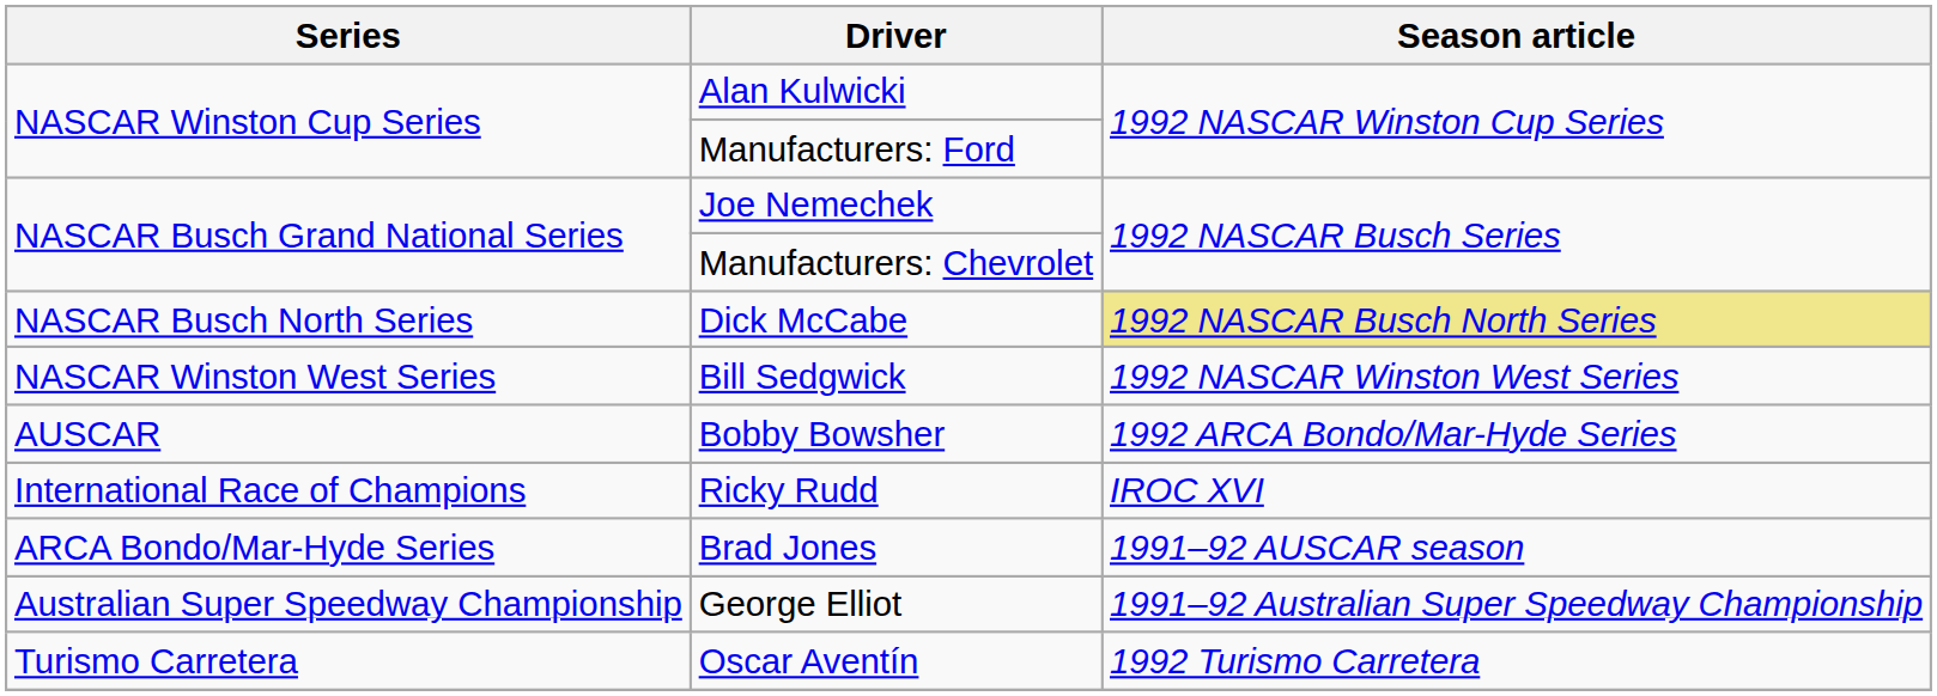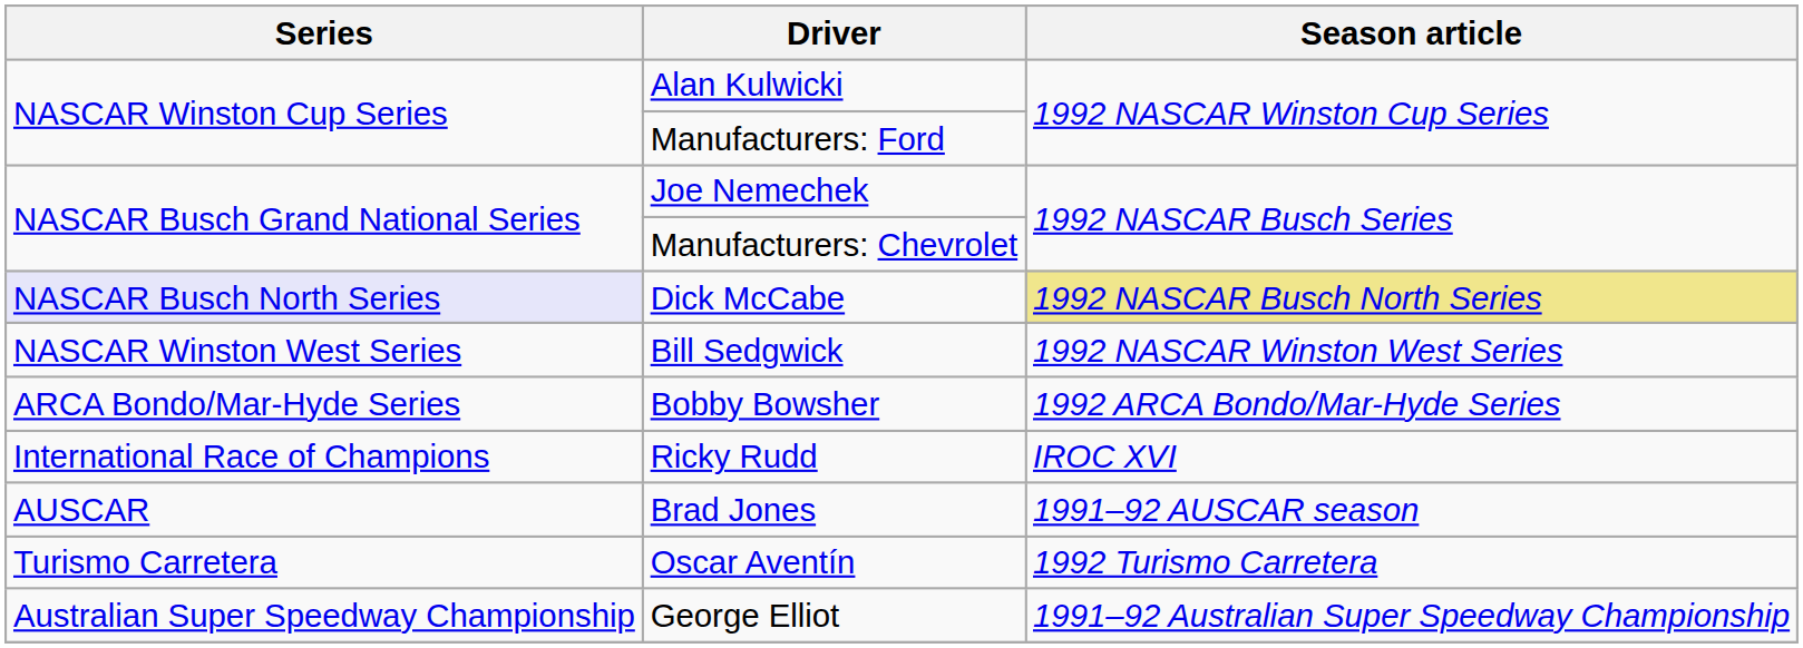Dick McCabe | Series: no background -> lavender background
Bobby Bowsher | Series: AUSCAR -> ARCA Bondo/Mar-Hyde Series
Brad Jones | Series: ARCA Bondo/Mar-Hyde Series -> AUSCAR
rows swapped: George Elliot <-> Oscar Aventín
